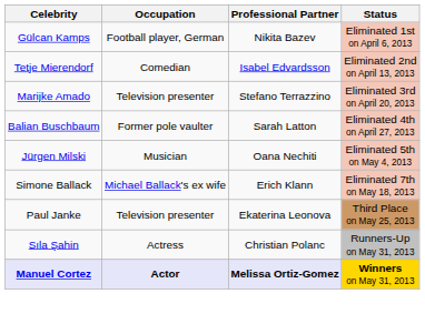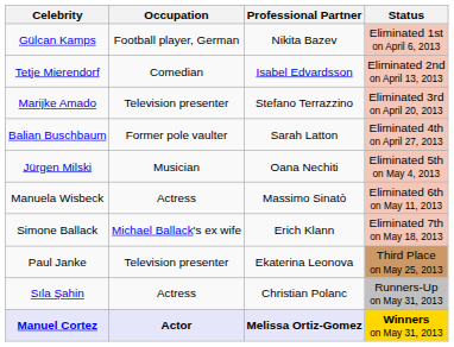+ row: Manuela Wisbeck | Actress | Massimo Sinatò | Eliminated 6th on May 11, 2013
